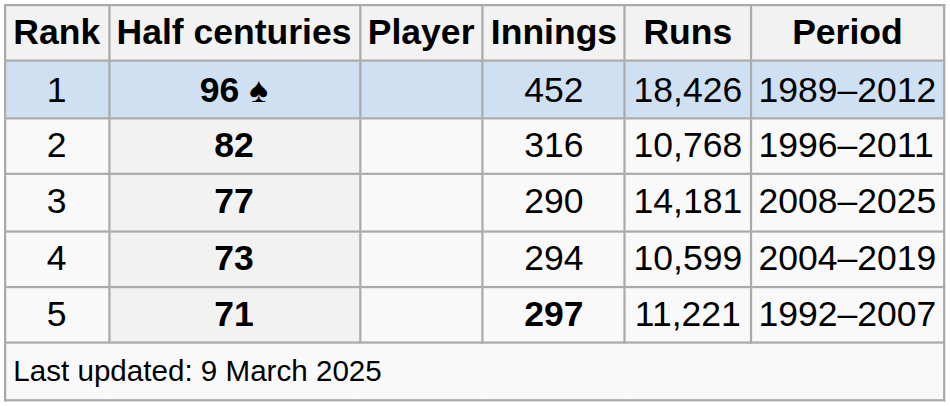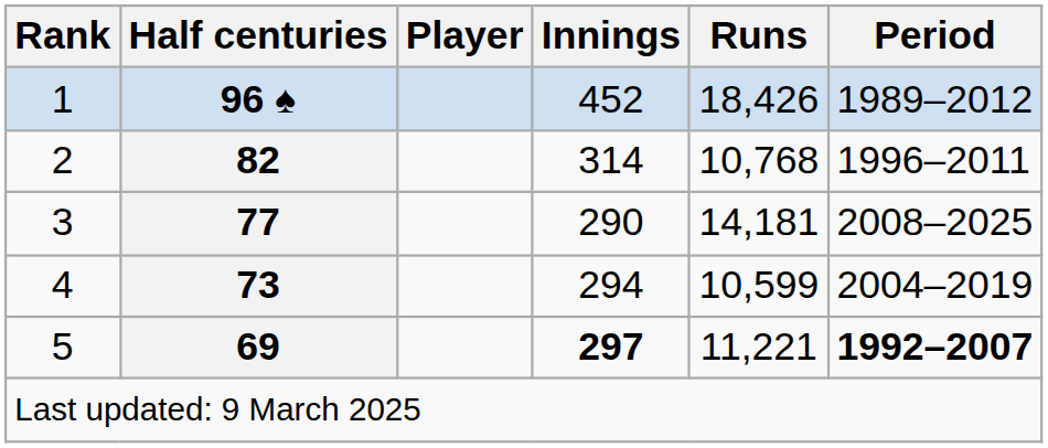2 | Innings: 316 -> 314
5 | Half centuries: 71 -> 69
5 | Period: normal -> bold
